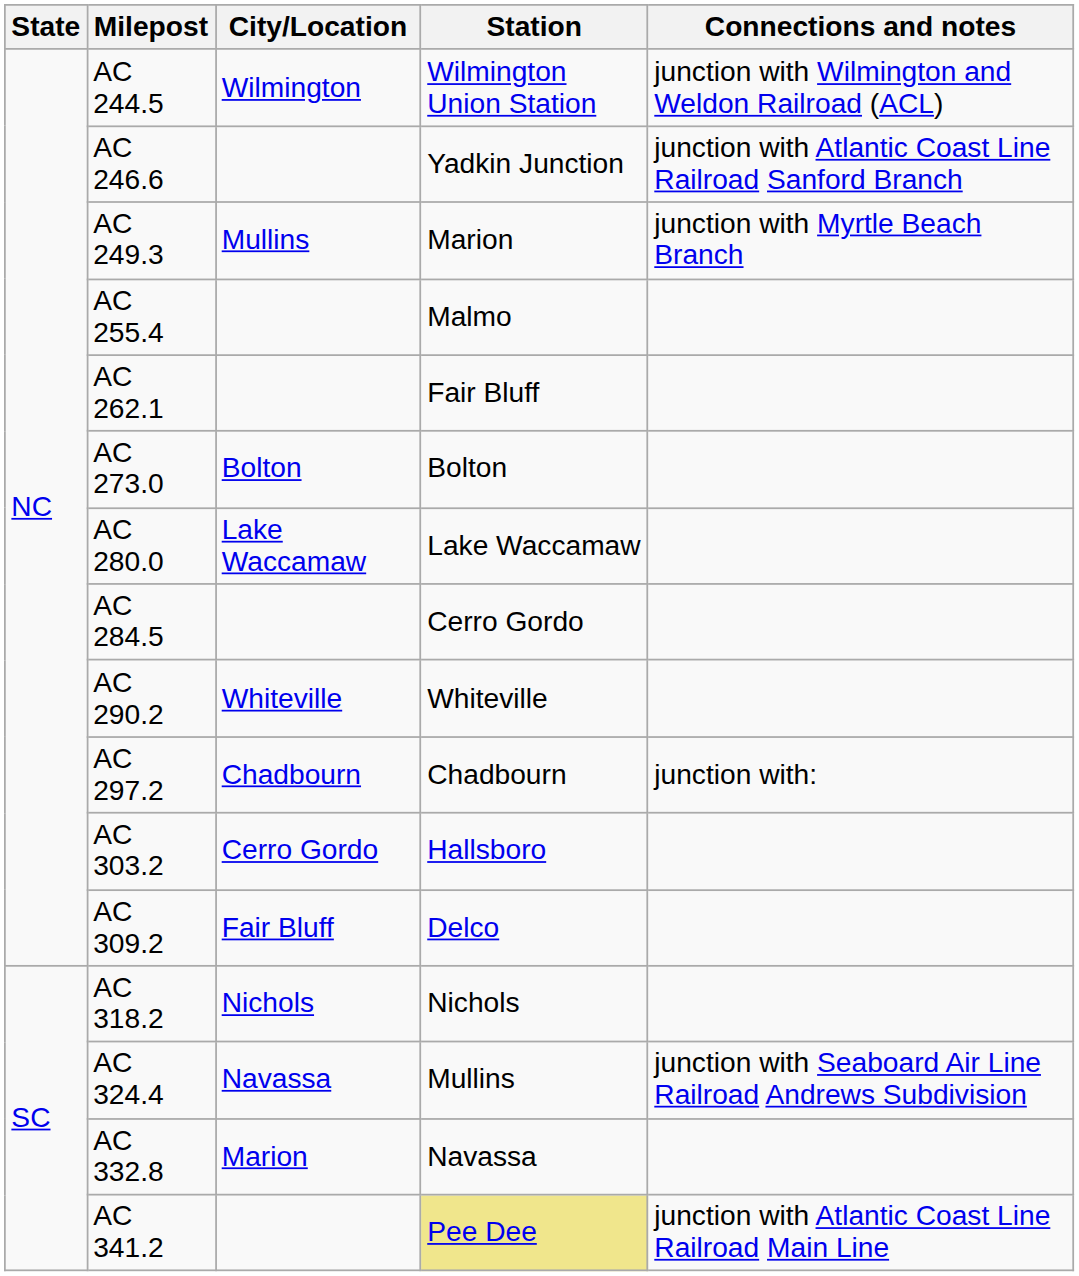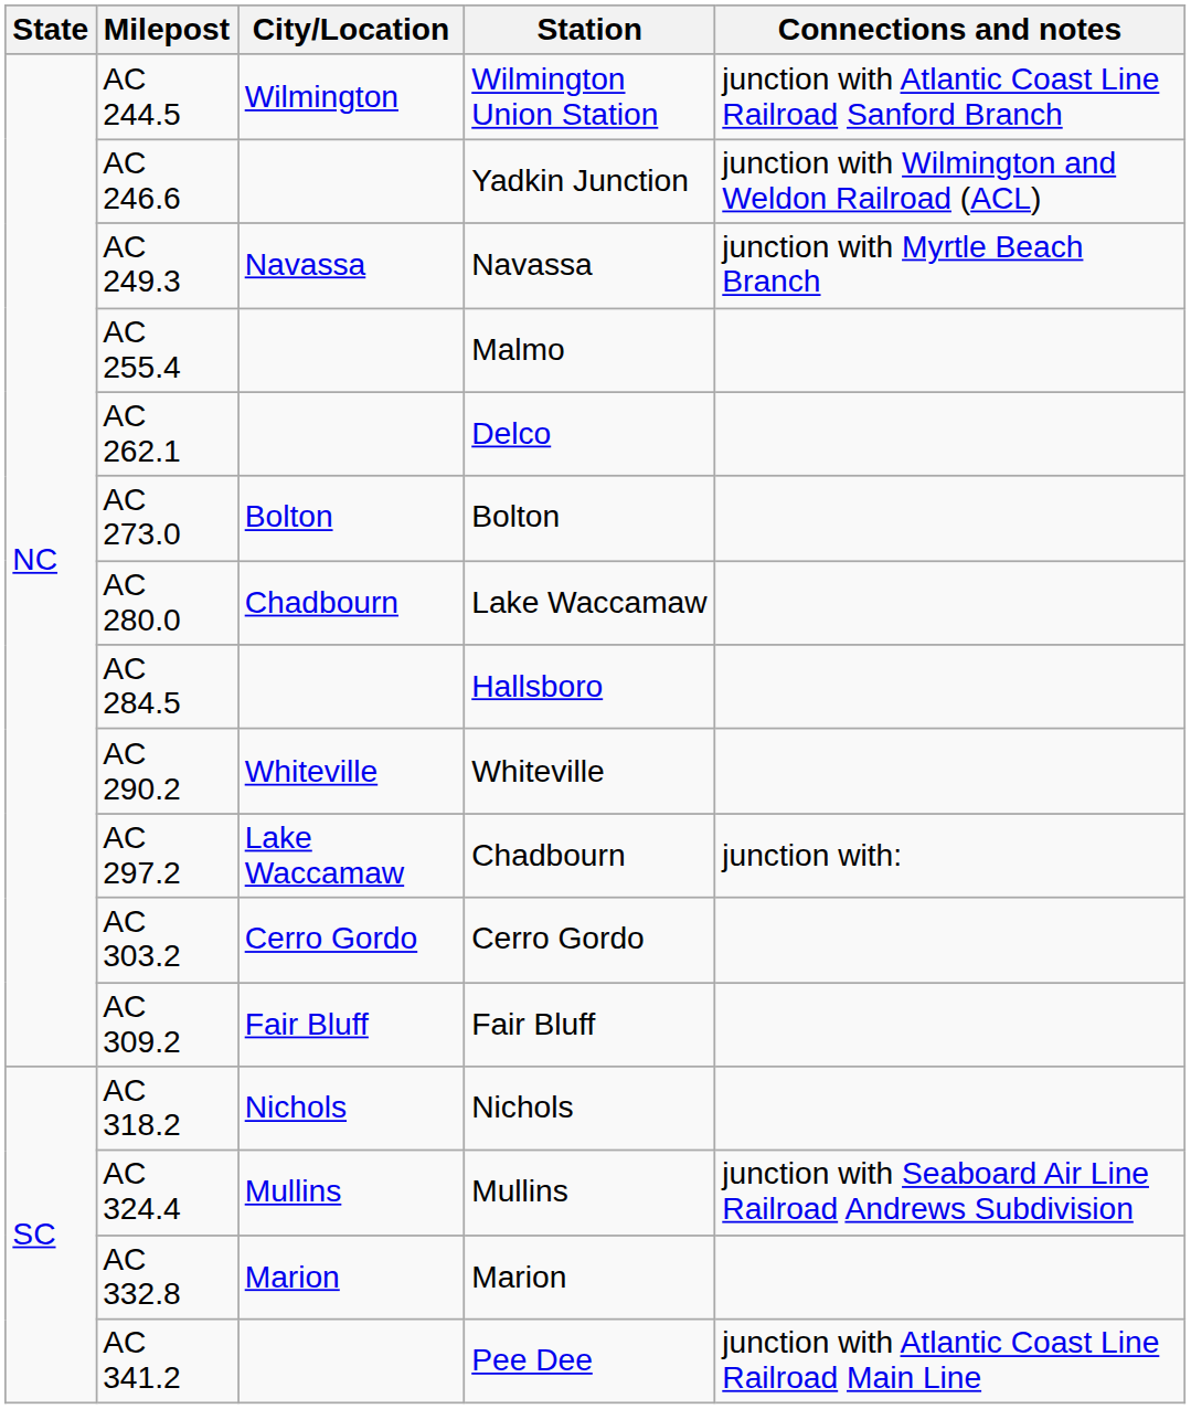AC 244.5 | Connections and notes: junction with Wilmington and Weldon Railroad (ACL) -> junction with Atlantic Coast Line Railroad Sanford Branch
AC 246.6 | Connections and notes: junction with Atlantic Coast Line Railroad Sanford Branch -> junction with Wilmington and Weldon Railroad (ACL)
AC 249.3 | City/Location: Mullins -> Navassa
AC 249.3 | Station: Marion -> Navassa
AC 262.1 | Station: Fair Bluff -> Delco
AC 280.0 | City/Location: Lake Waccamaw -> Chadbourn
AC 284.5 | Station: Cerro Gordo -> Hallsboro
AC 297.2 | City/Location: Chadbourn -> Lake Waccamaw
AC 303.2 | Station: Hallsboro -> Cerro Gordo
AC 309.2 | Station: Delco -> Fair Bluff
AC 324.4 | City/Location: Navassa -> Mullins
AC 332.8 | Station: Navassa -> Marion
AC 341.2 | Station: khaki background -> no background
